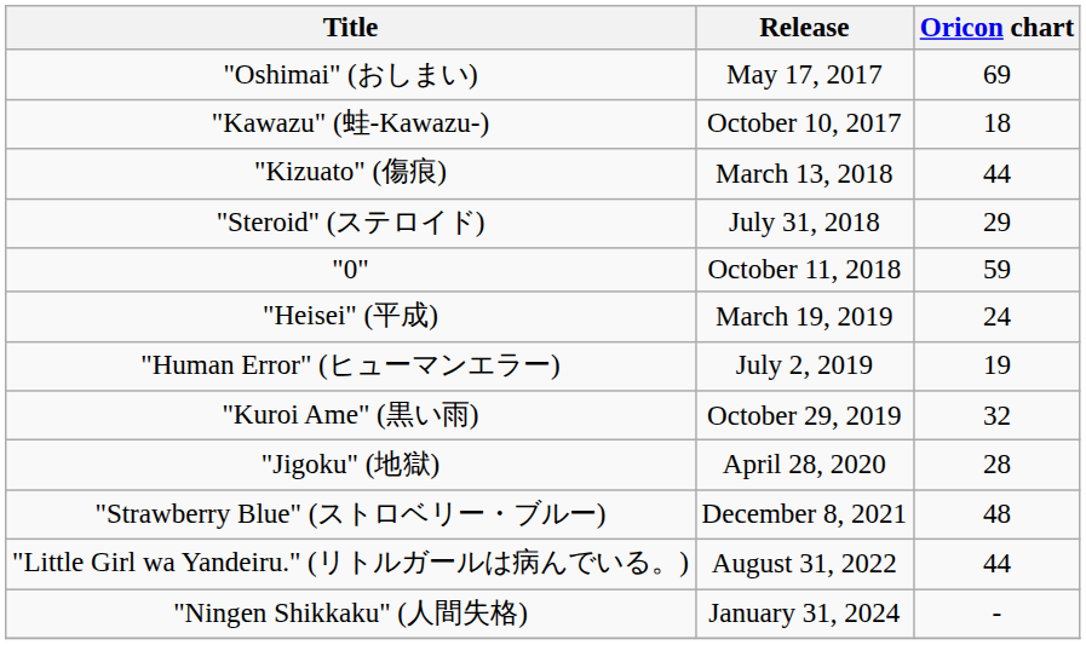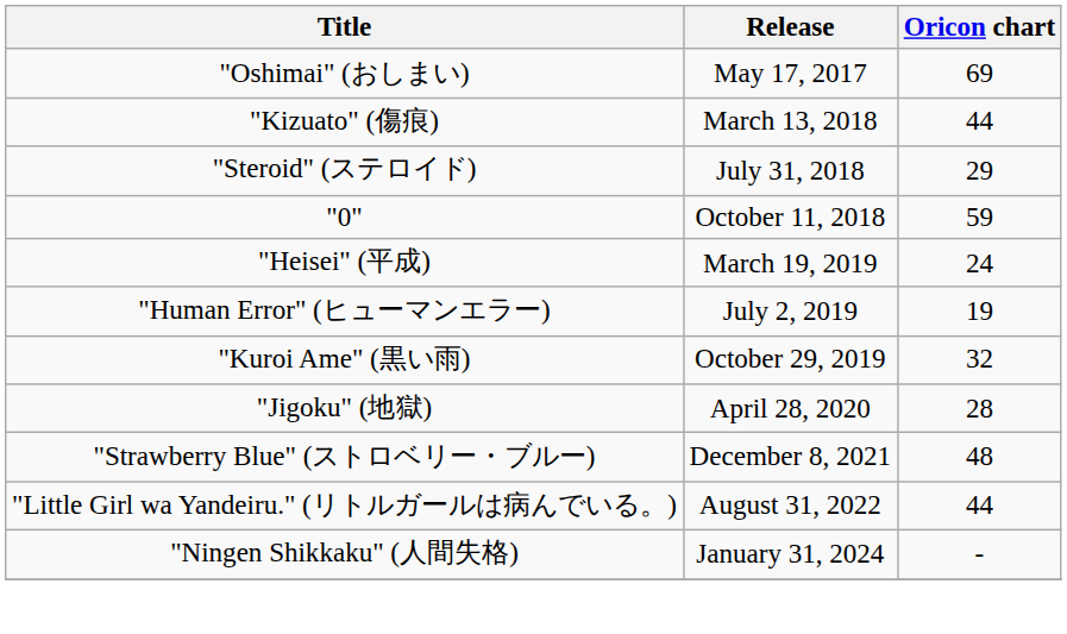- row: "Kawazu" (蛙-Kawazu-) | October 10, 2017 | 18
